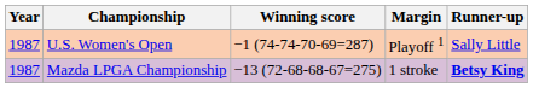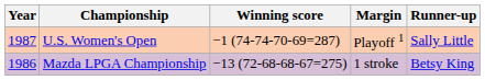Mazda LPGA Championship | Year: 1987 -> 1986
Mazda LPGA Championship | Runner-up: bold -> normal
